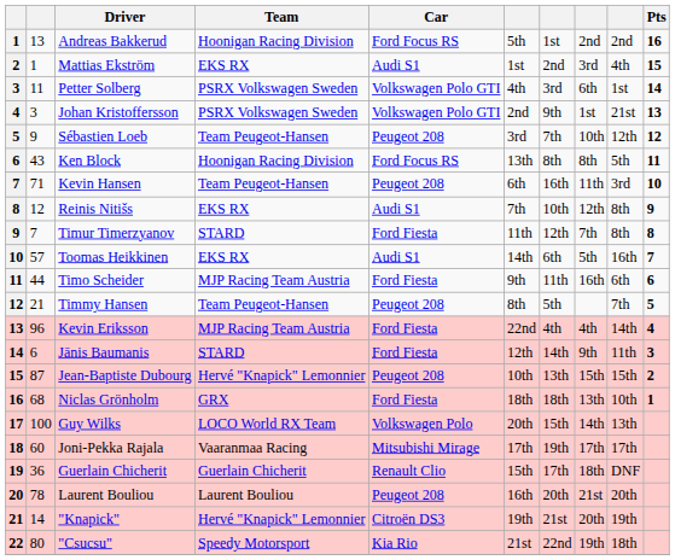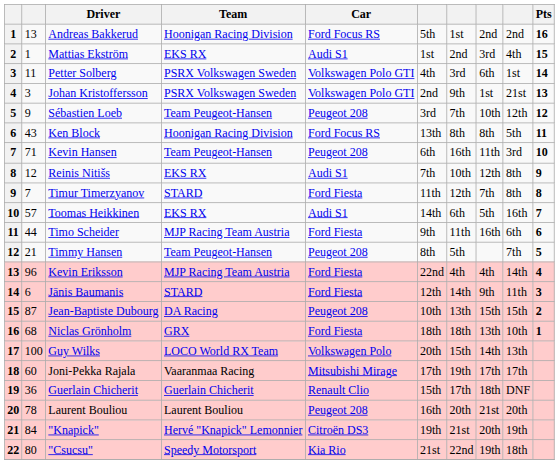Jean-Baptiste Dubourg | Team: Hervé "Knapick" Lemonnier -> DA Racing
"Knapick" | column 2: 14 -> 84
